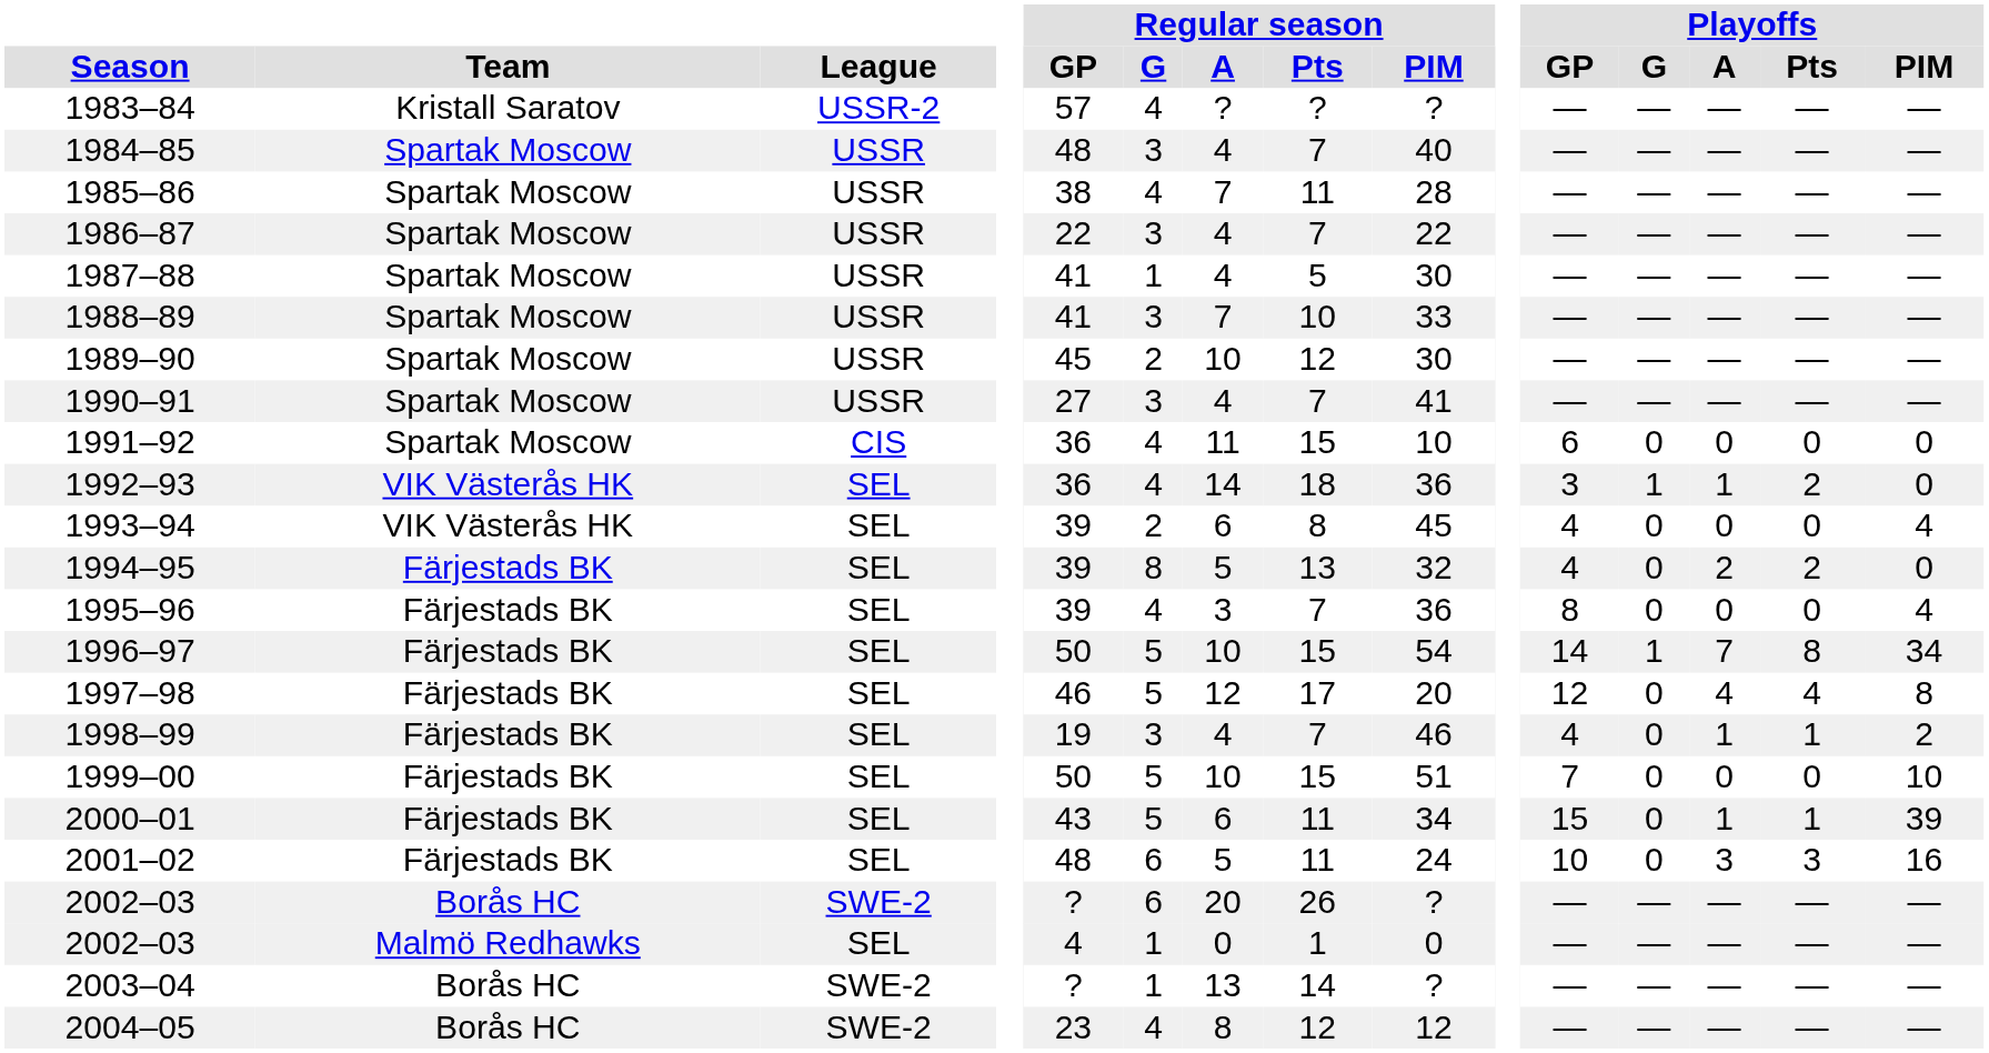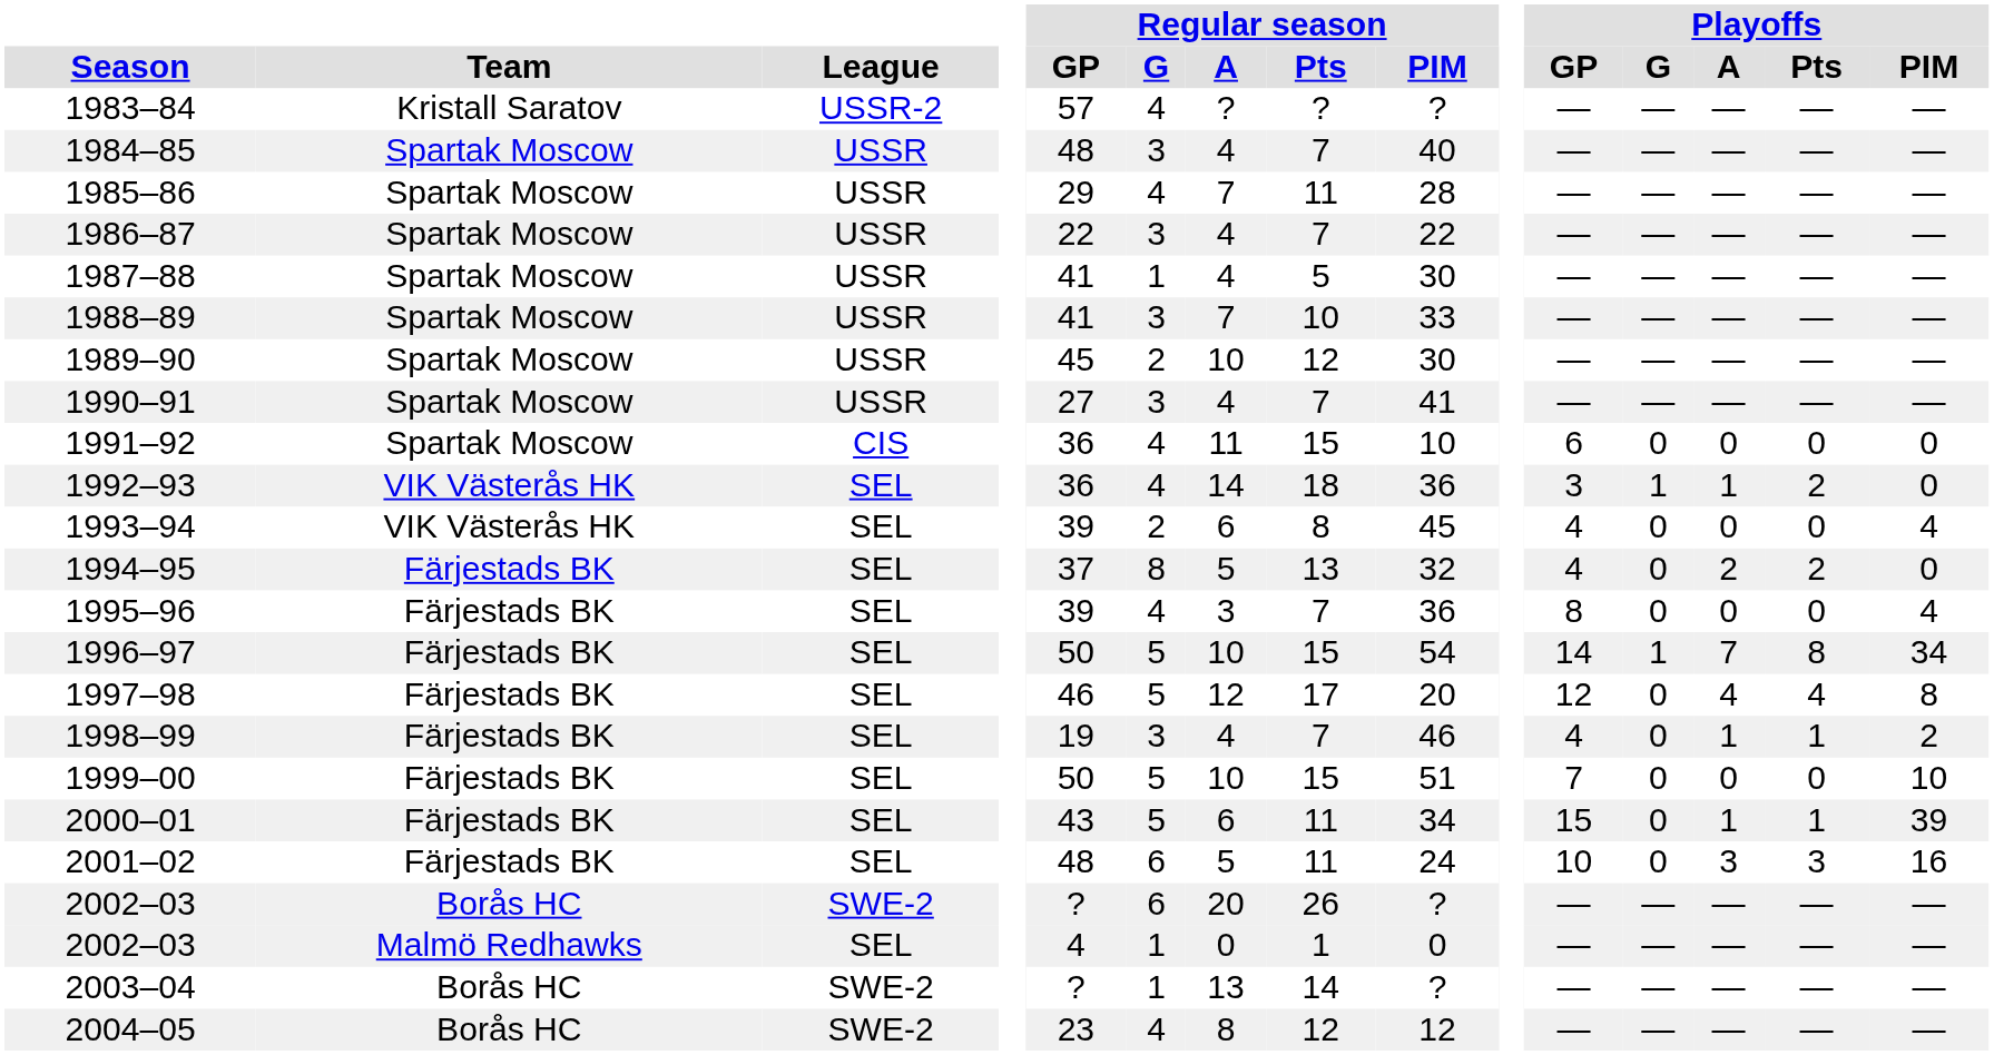1985–86 | Regular season / GP: 38 -> 29
1994–95 | Regular season / GP: 39 -> 37
